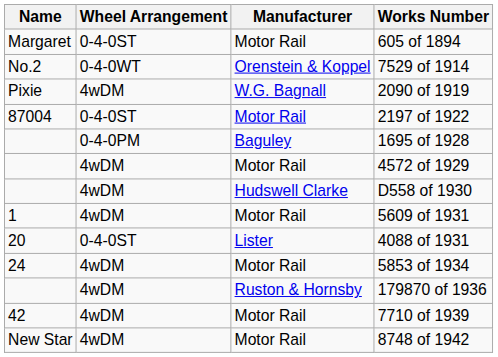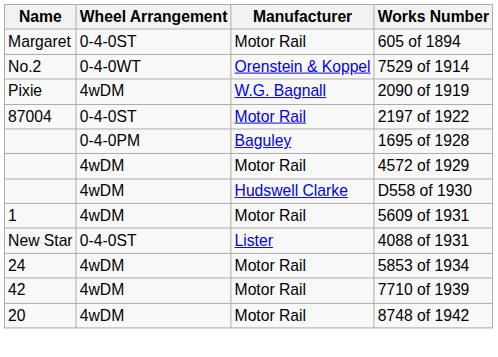4088 of 1931 | Name: 20 -> New Star
- row: 4wDM | Ruston & Hornsby | 179870 of 1936
8748 of 1942 | Name: New Star -> 20
